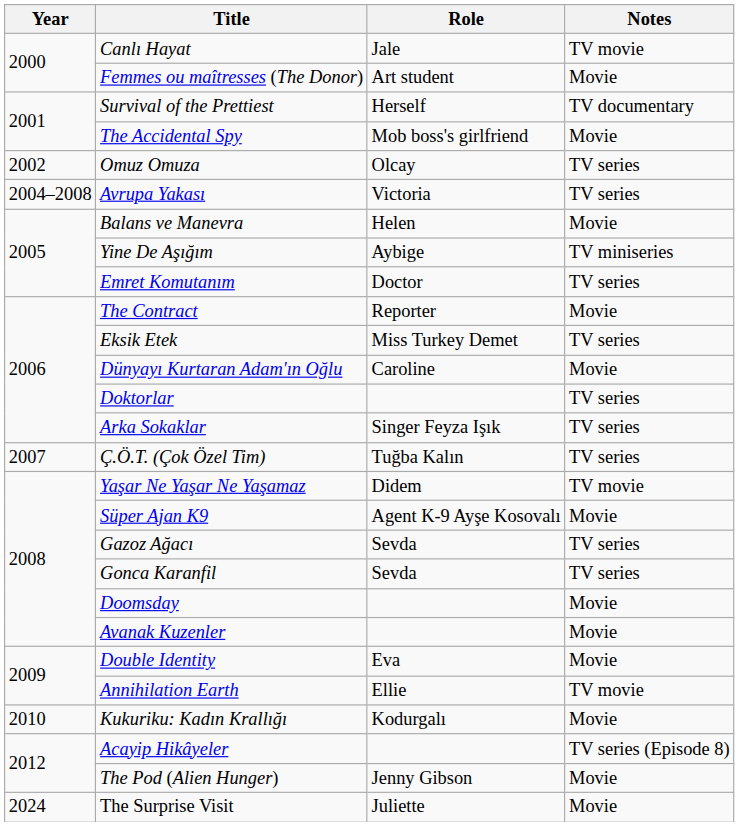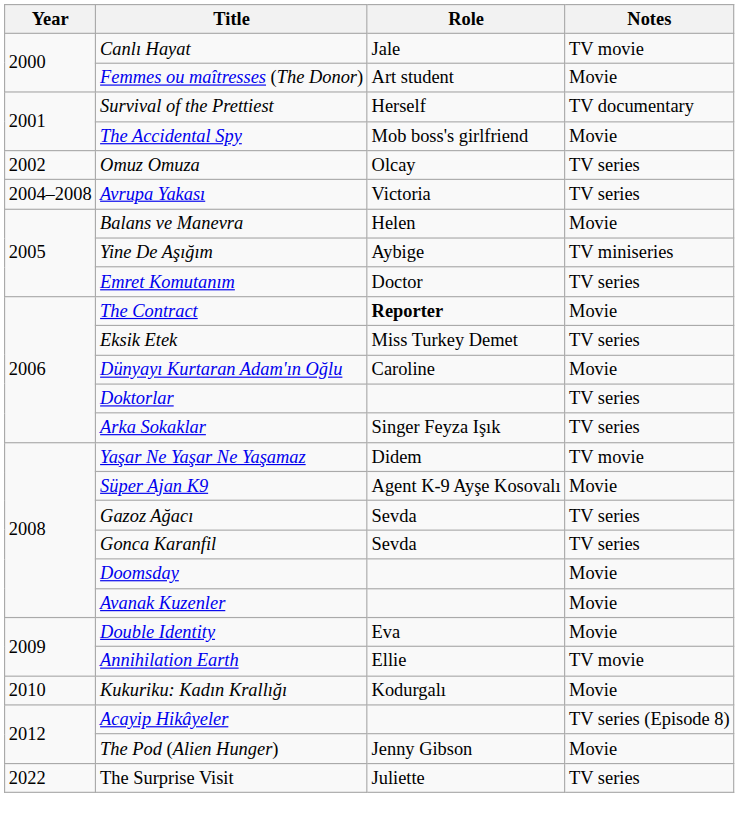The Contract | Role: normal -> bold
- row: 2007 | Ç.Ö.T. (Çok Özel Tim) | Tuğba Kalın | TV series
The Surprise Visit | Year: 2024 -> 2022
The Surprise Visit | Notes: Movie -> TV series
